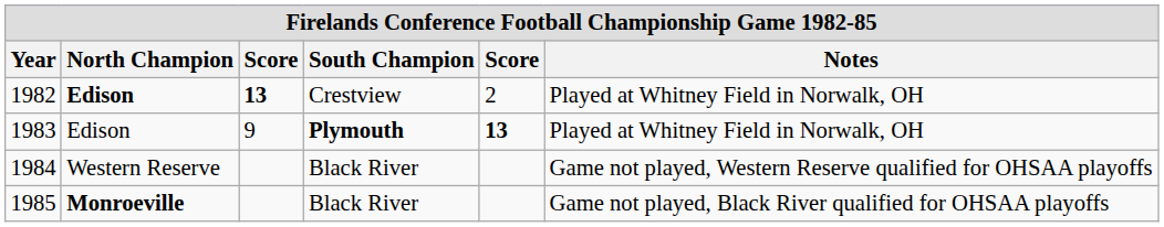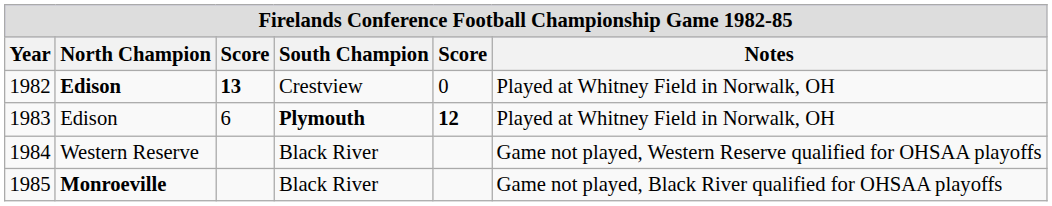1982 | column 5: 2 -> 0
1983 | column 3: 9 -> 6
1983 | column 5: 13 -> 12
